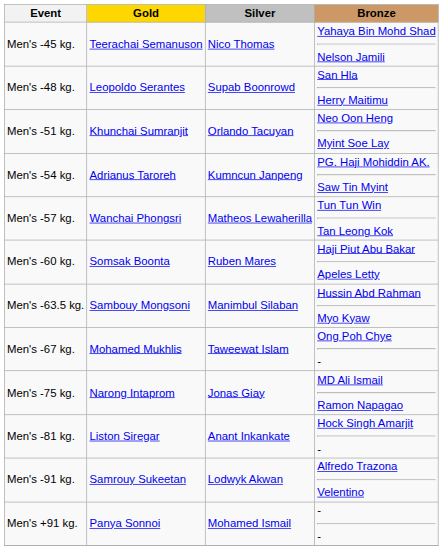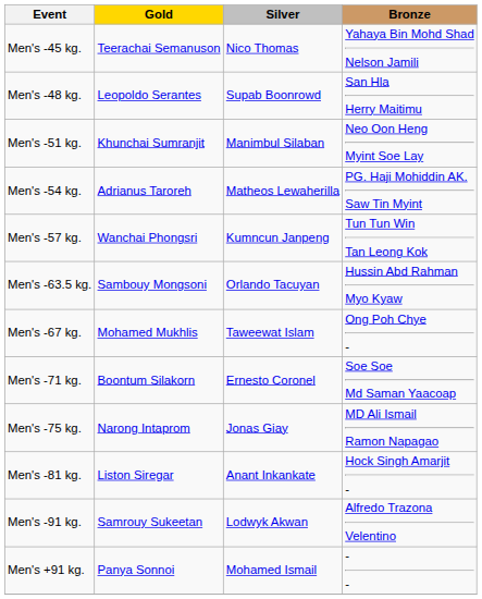Men's -51 kg. | Silver: Orlando Tacuyan -> Manimbul Silaban
Men's -54 kg. | Silver: Kumncun Janpeng -> Matheos Lewaherilla
Men's -57 kg. | Silver: Matheos Lewaherilla -> Kumncun Janpeng
- row: Men's -60 kg. | Somsak Boonta | Ruben Mares | Haji Piut Abu Bakar Apeles Letty
Men's -63.5 kg. | Silver: Manimbul Silaban -> Orlando Tacuyan
+ row: Men's -71 kg. | Boontum Silakorn | Ernesto Coronel | Soe Soe Md Saman Yaacoap
